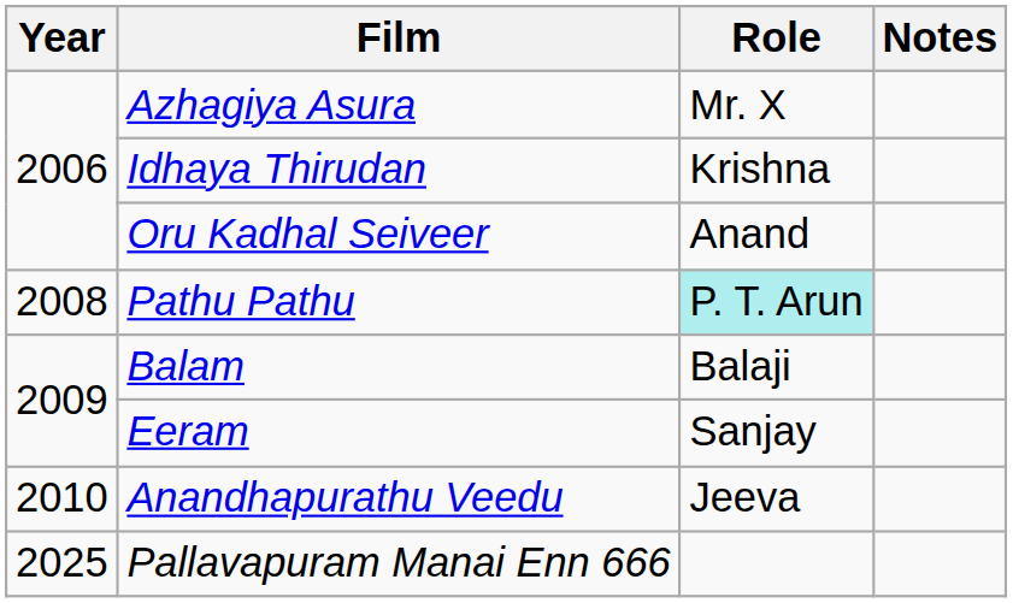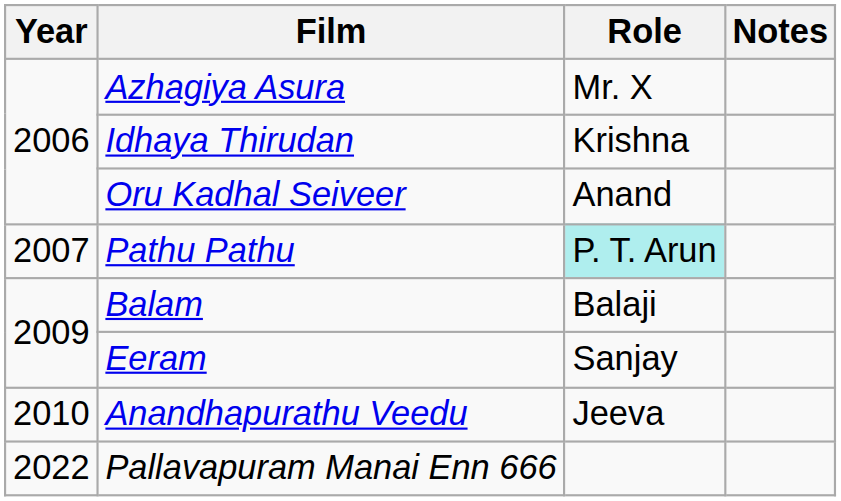Pathu Pathu | Year: 2008 -> 2007
Pallavapuram Manai Enn 666 | Year: 2025 -> 2022
